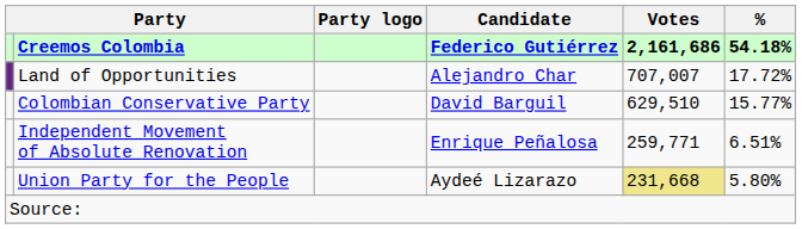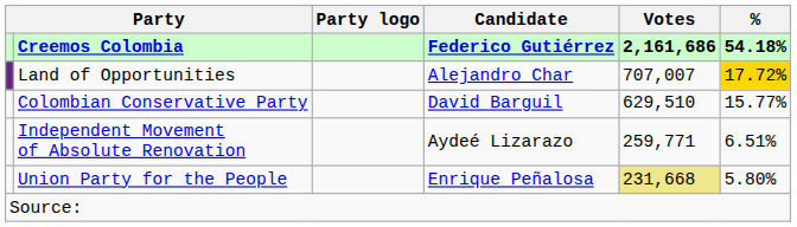Land of Opportunities | %: no background -> gold background
Independent Movement of Absolute Renovation | Candidate: Enrique Peñalosa -> Aydeé Lizarazo
Union Party for the People | Candidate: Aydeé Lizarazo -> Enrique Peñalosa
